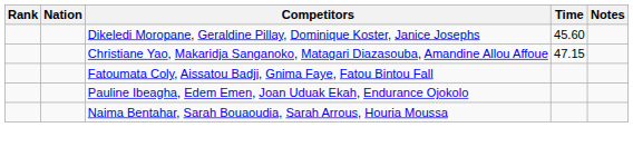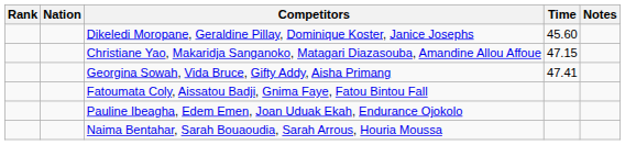+ row: Georgina Sowah, Vida Bruce, Gifty Addy, Aisha Primang | 47.41
